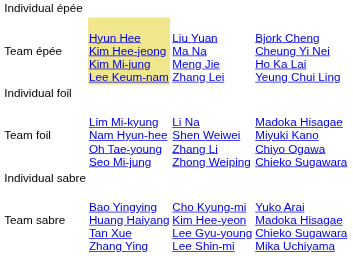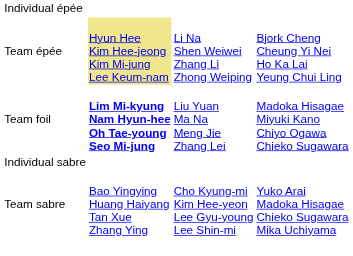Team épée | column 3: Liu Yuan Ma Na Meng Jie Zhang Lei -> Li Na Shen Weiwei Zhang Li Zhong Weiping
- row: Individual foil
Team foil | column 2: normal -> bold
Team foil | column 3: Li Na Shen Weiwei Zhang Li Zhong Weiping -> Liu Yuan Ma Na Meng Jie Zhang Lei
